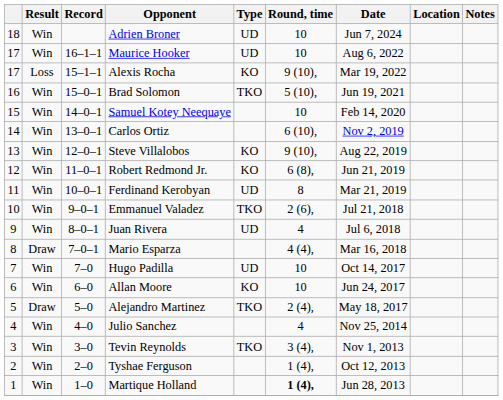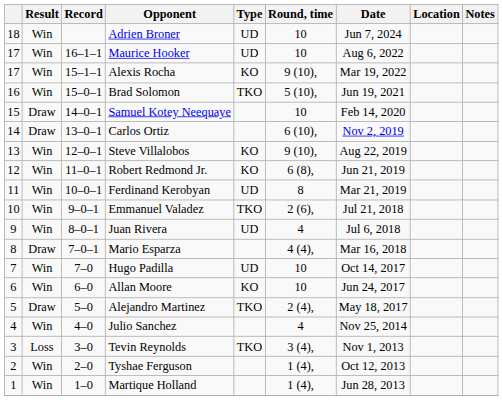Alexis Rocha | Result: Loss -> Win
Samuel Kotey Neequaye | Result: Win -> Draw
Carlos Ortiz | Result: Win -> Draw
Tevin Reynolds | Result: Win -> Loss
Martique Holland | Round, time: bold -> normal
